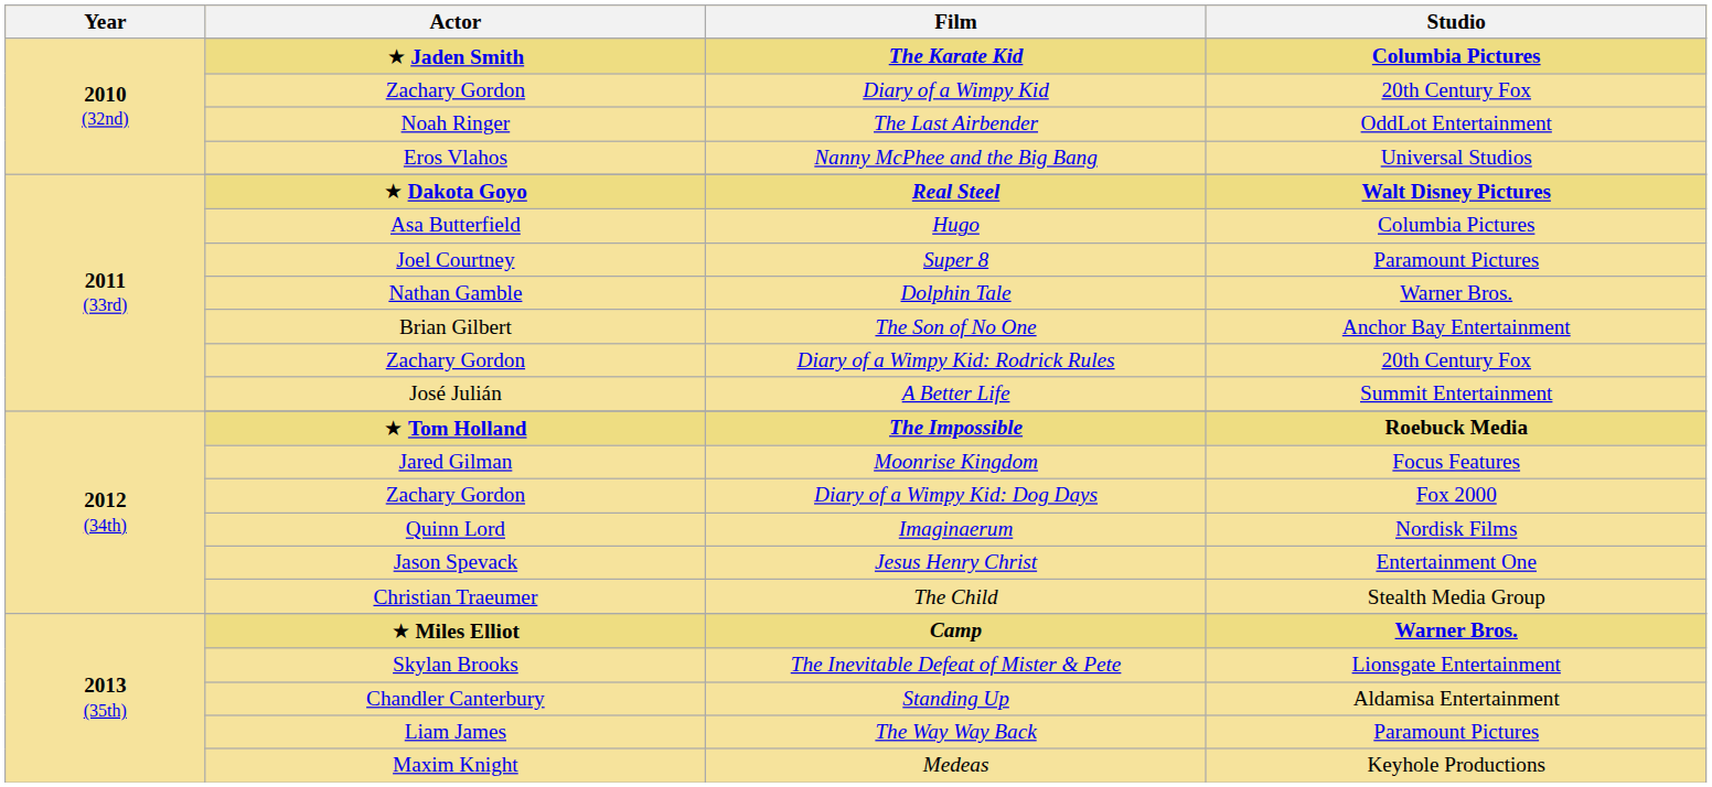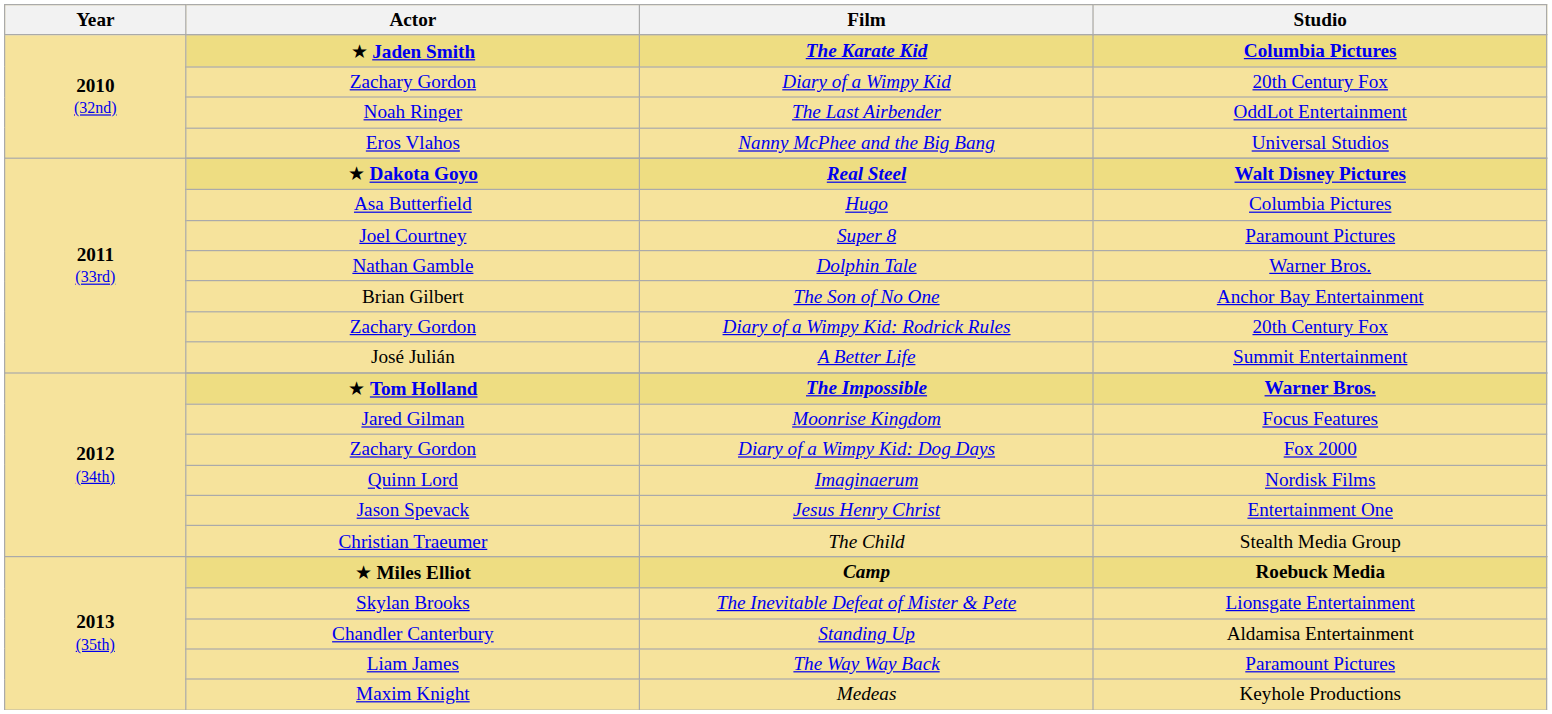The Impossible | Studio: Roebuck Media -> Warner Bros.
Camp | Studio: Warner Bros. -> Roebuck Media
